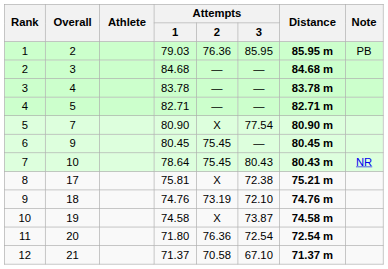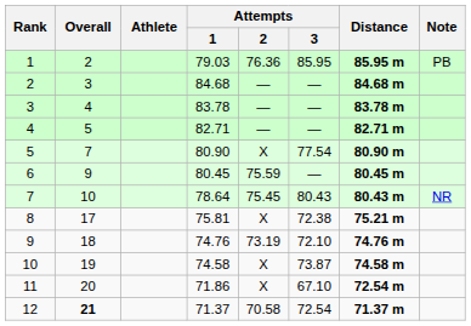6 | Attempts / 2: 75.45 -> 75.59
11 | Attempts / 1: 71.80 -> 71.86
11 | Attempts / 2: 76.36 -> X
11 | Attempts / 3: 72.54 -> 67.10
12 | Overall: normal -> bold
12 | Attempts / 3: 67.10 -> 72.54
